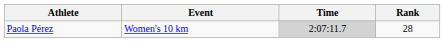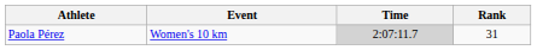Paola Pérez | Rank: 28 -> 31
